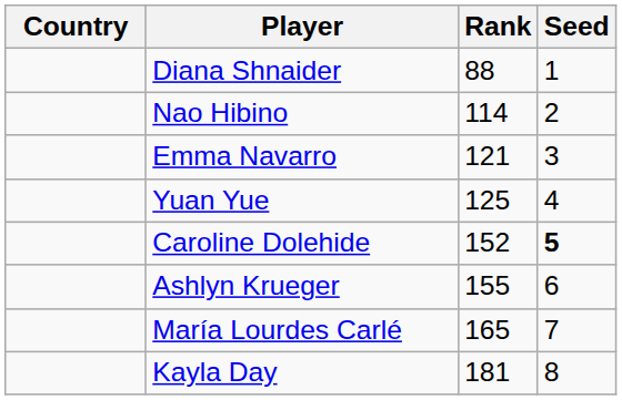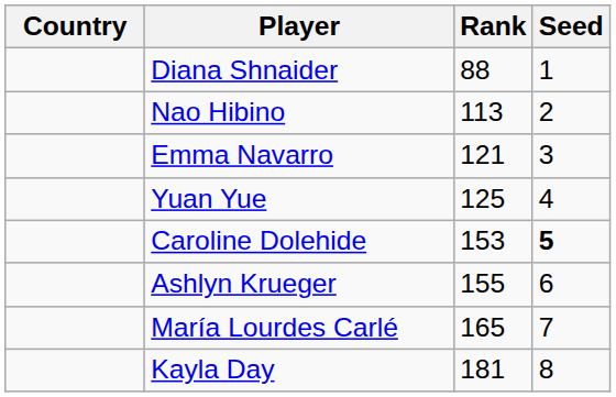Nao Hibino | Rank: 114 -> 113
Caroline Dolehide | Rank: 152 -> 153
